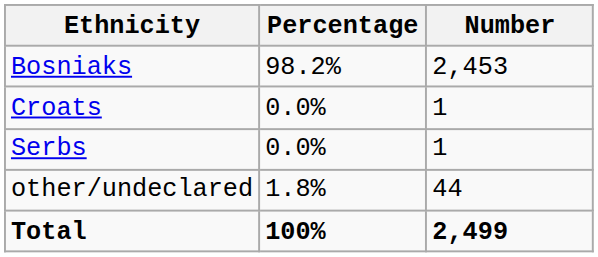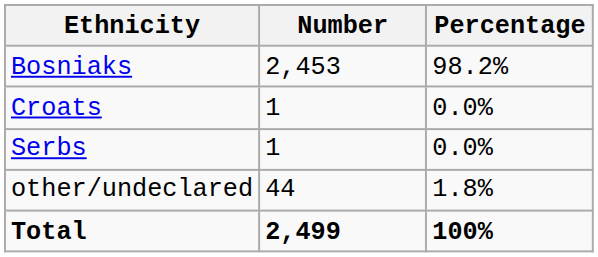columns swapped: Number <-> Percentage
